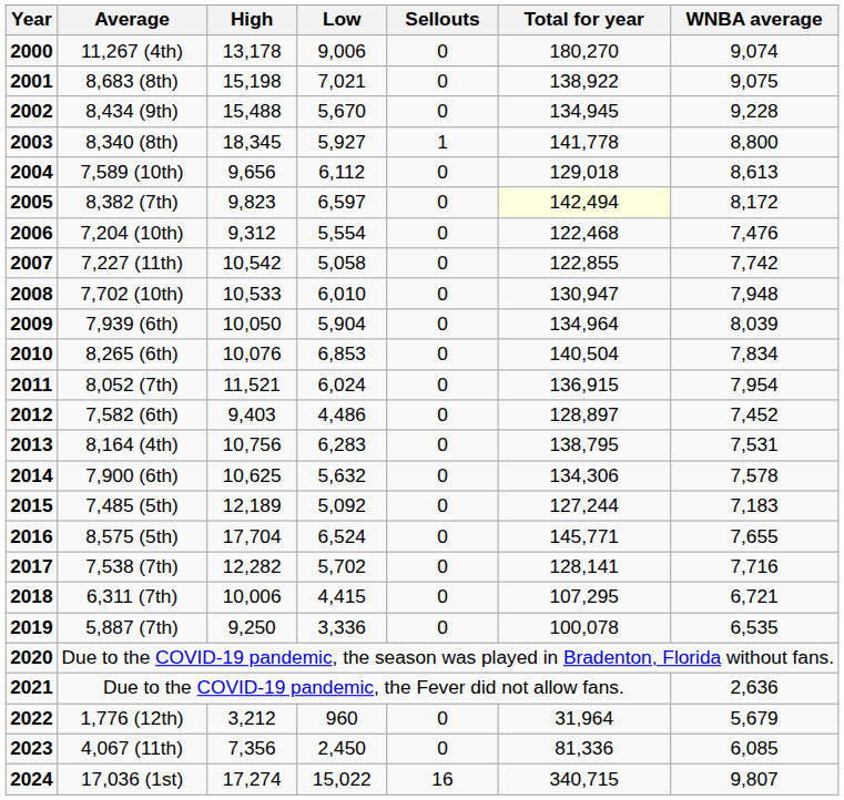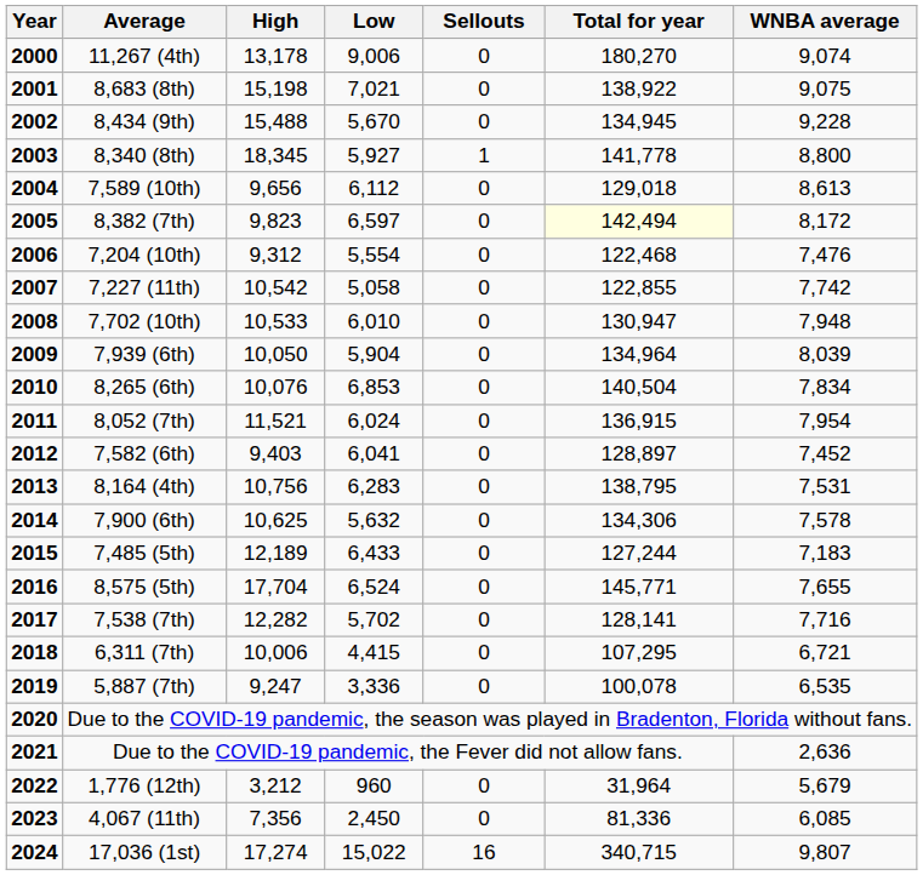7,582 (6th) | Low: 4,486 -> 6,041
7,485 (5th) | Low: 5,092 -> 6,433
5,887 (7th) | High: 9,250 -> 9,247
